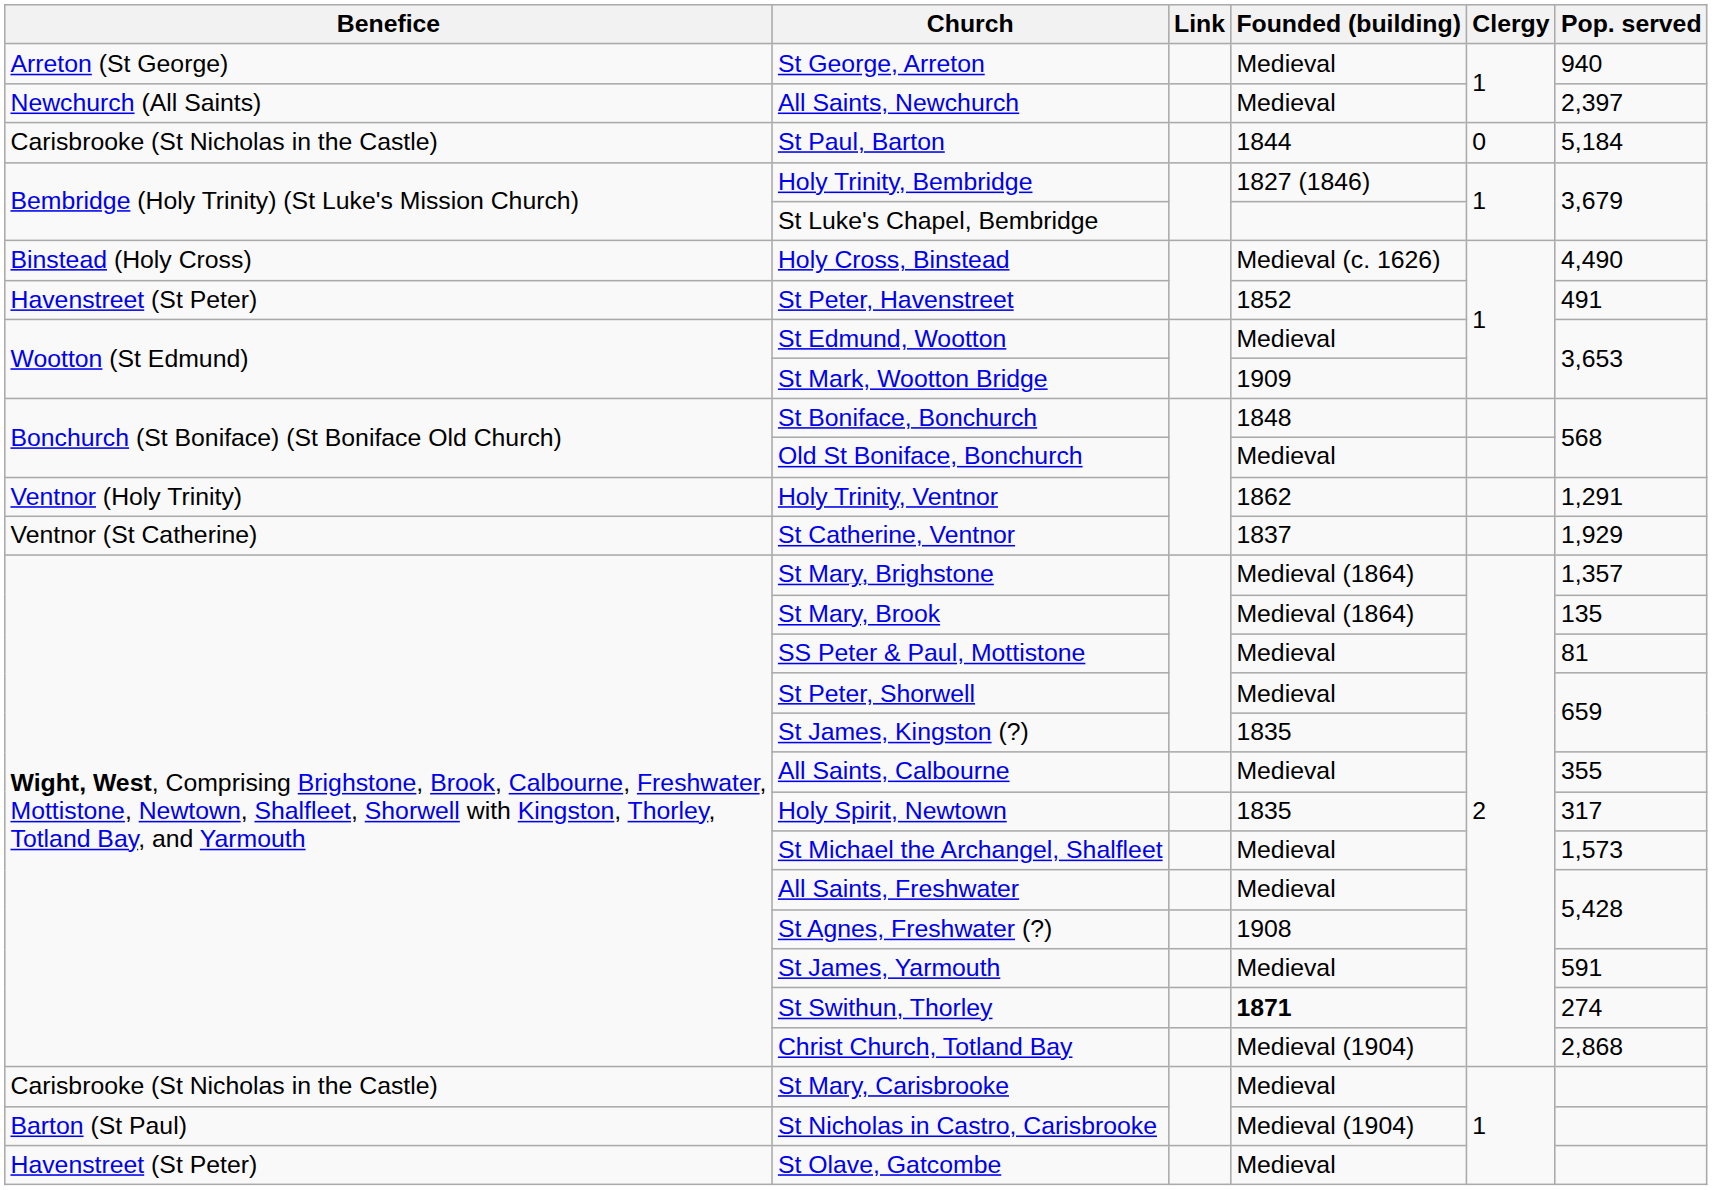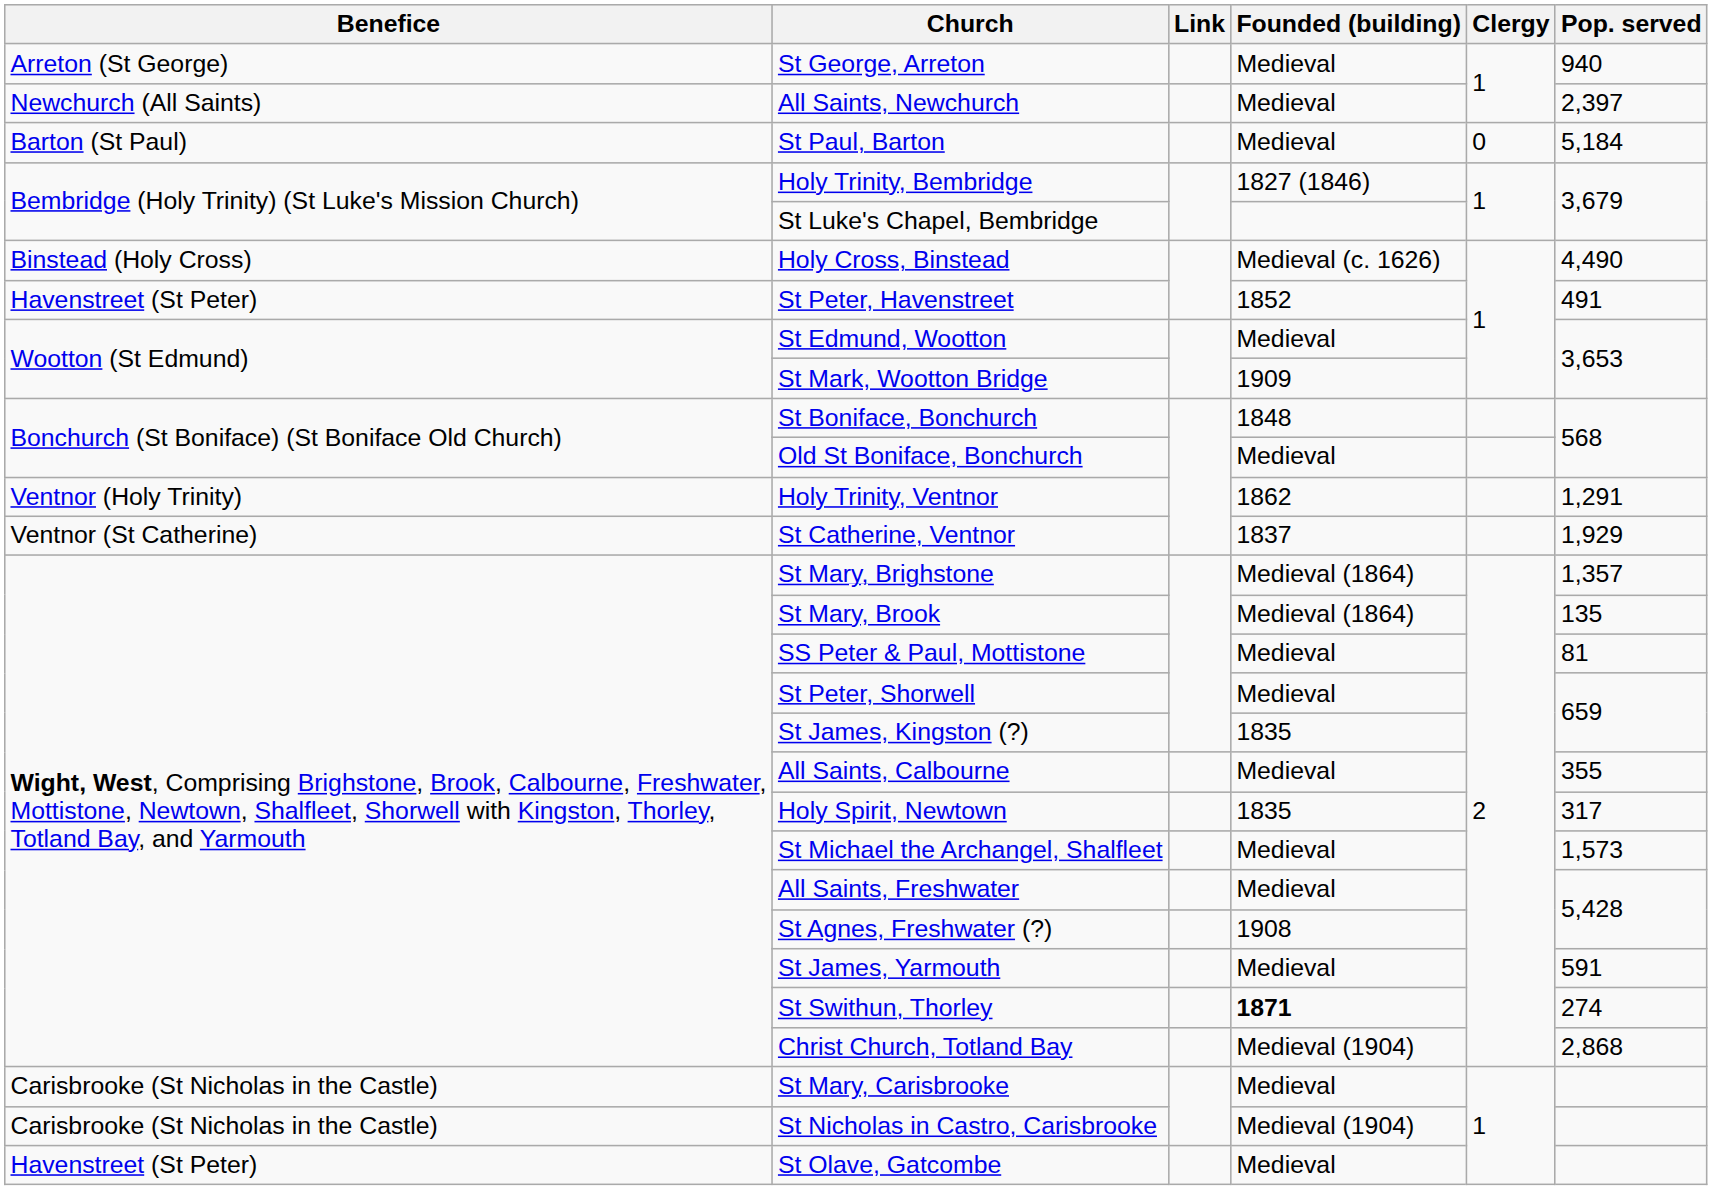St Paul, Barton | Benefice: Carisbrooke (St Nicholas in the Castle) -> Barton (St Paul)
St Paul, Barton | Founded (building): 1844 -> Medieval
St Nicholas in Castro, Carisbrooke | Benefice: Barton (St Paul) -> Carisbrooke (St Nicholas in the Castle)
